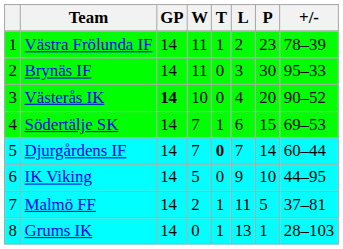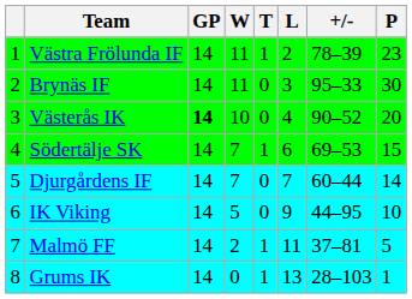columns swapped: +/- <-> P
Djurgårdens IF | T: bold -> normal
